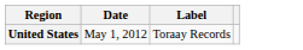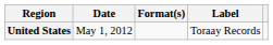+ column: Format(s)
